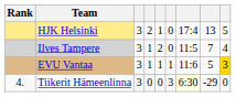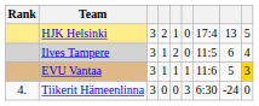Ilves Tampere | column 8: 7 -> 6
Tiikerit Hämeenlinna | column 7: lightyellow background -> no background
Tiikerit Hämeenlinna | column 8: -29 -> -24
